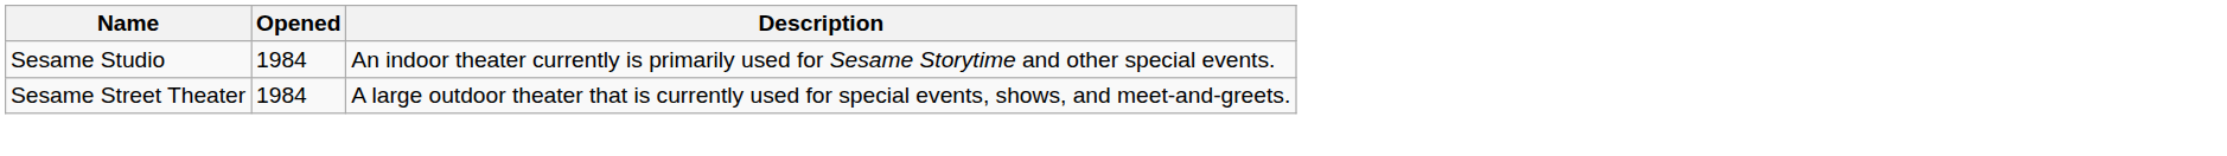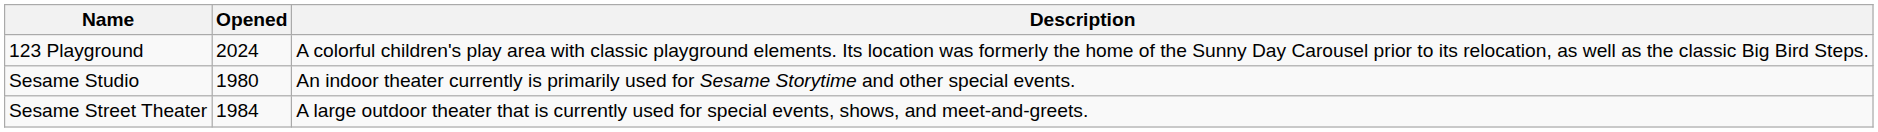+ row: 123 Playground | 2024 | A colorful children's play area with classic playground elements. Its location was formerly the home of the Sunny Day Carousel prior to its relocation, as well as the classic Big Bird Steps.
Sesame Studio | Opened: 1984 -> 1980
